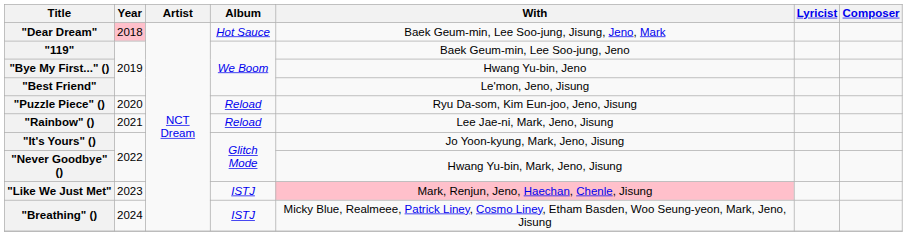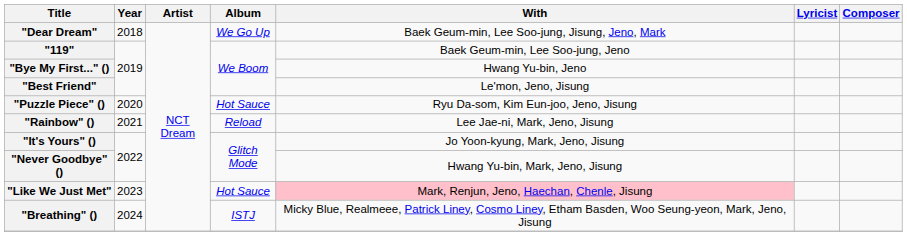"Dear Dream" | Year: pink background -> no background
"Dear Dream" | Album: Hot Sauce -> We Go Up
"Puzzle Piece" () | Album: Reload -> Hot Sauce
"Like We Just Met" | Album: ISTJ -> Hot Sauce
